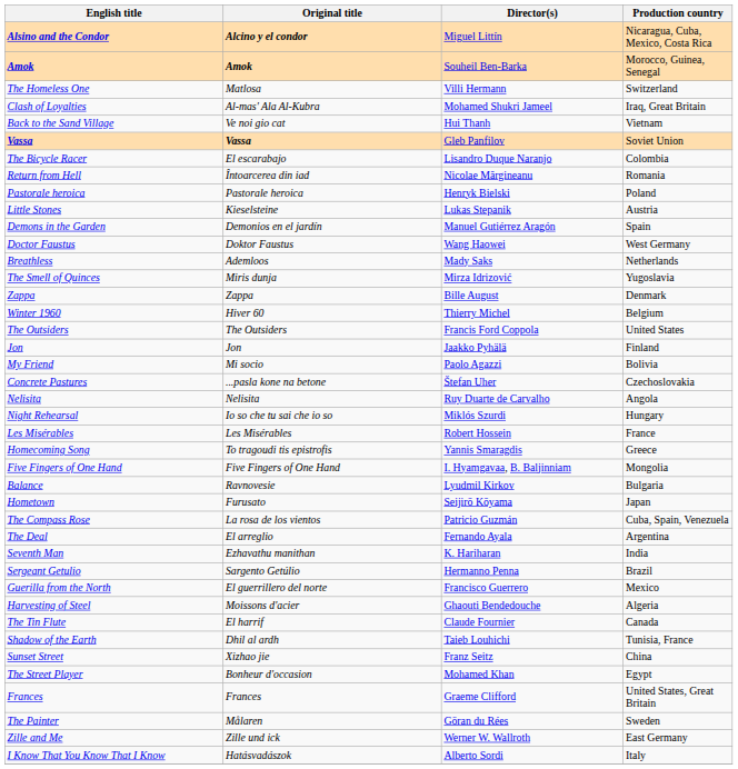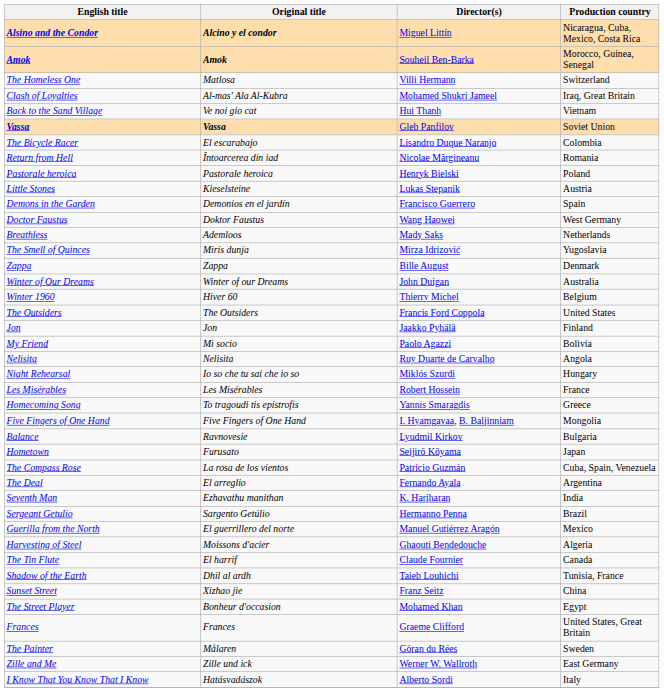Demons in the Garden | Director(s): Manuel Gutiérrez Aragón -> Francisco Guerrero
+ row: Winter of Our Dreams | Winter of our Dreams | John Duigan | Australia
- row: Concrete Pastures | ...pasla kone na betone | Štefan Uher | Czechoslovakia
Guerilla from the North | Director(s): Francisco Guerrero -> Manuel Gutiérrez Aragón
